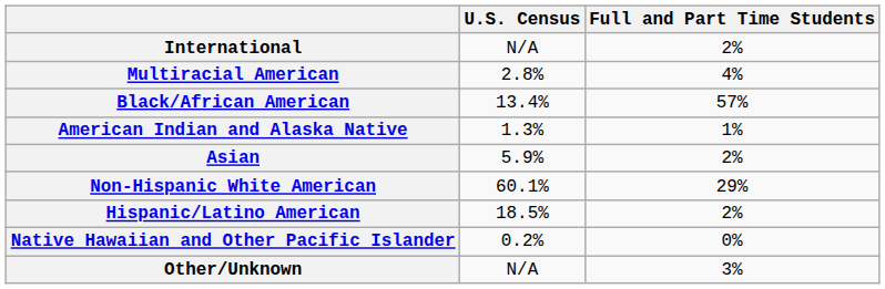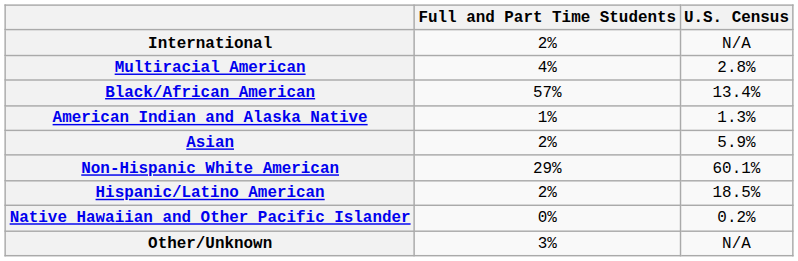columns swapped: Full and Part Time Students <-> U.S. Census
